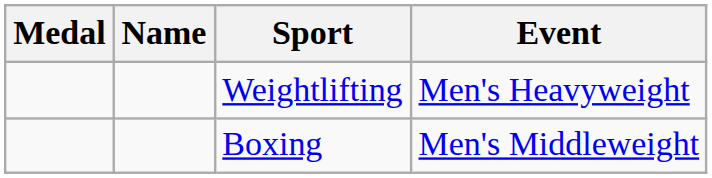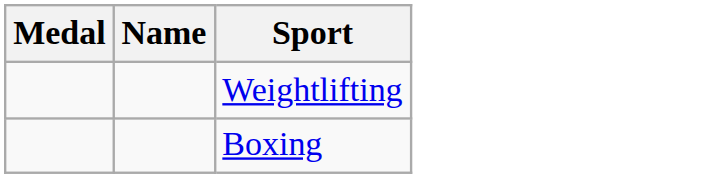- column: Event | Men's Heavyweight | Men's Middleweight
